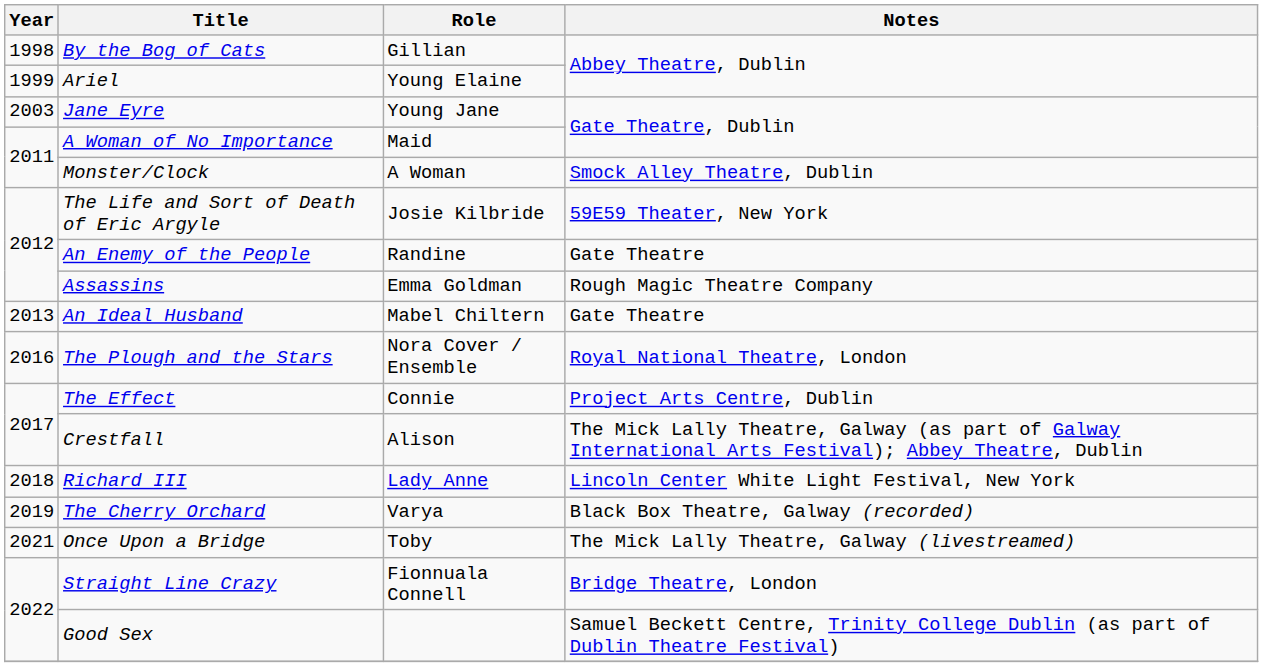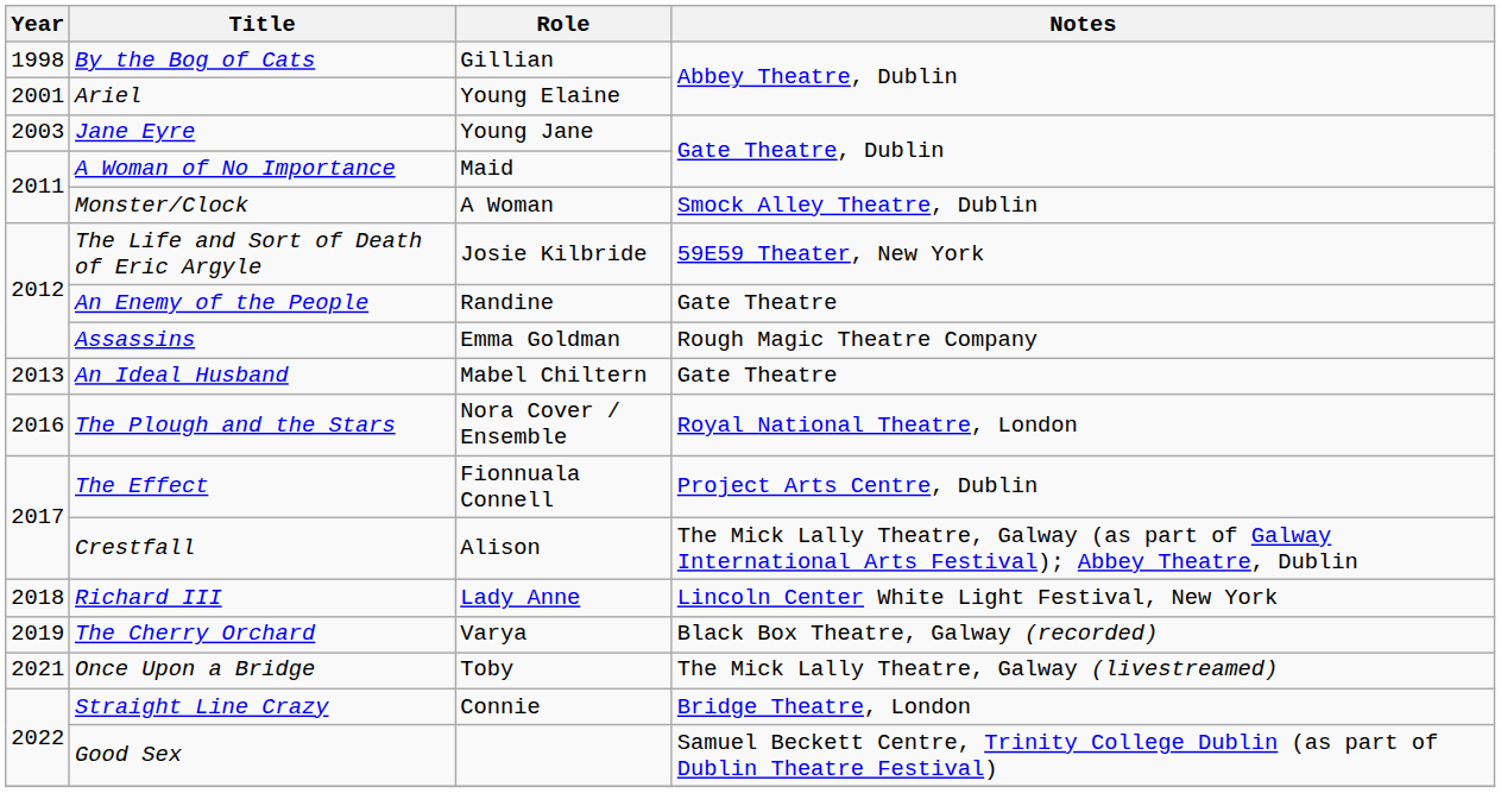Ariel | Year: 1999 -> 2001
The Effect | Role: Connie -> Fionnuala Connell
Straight Line Crazy | Role: Fionnuala Connell -> Connie
